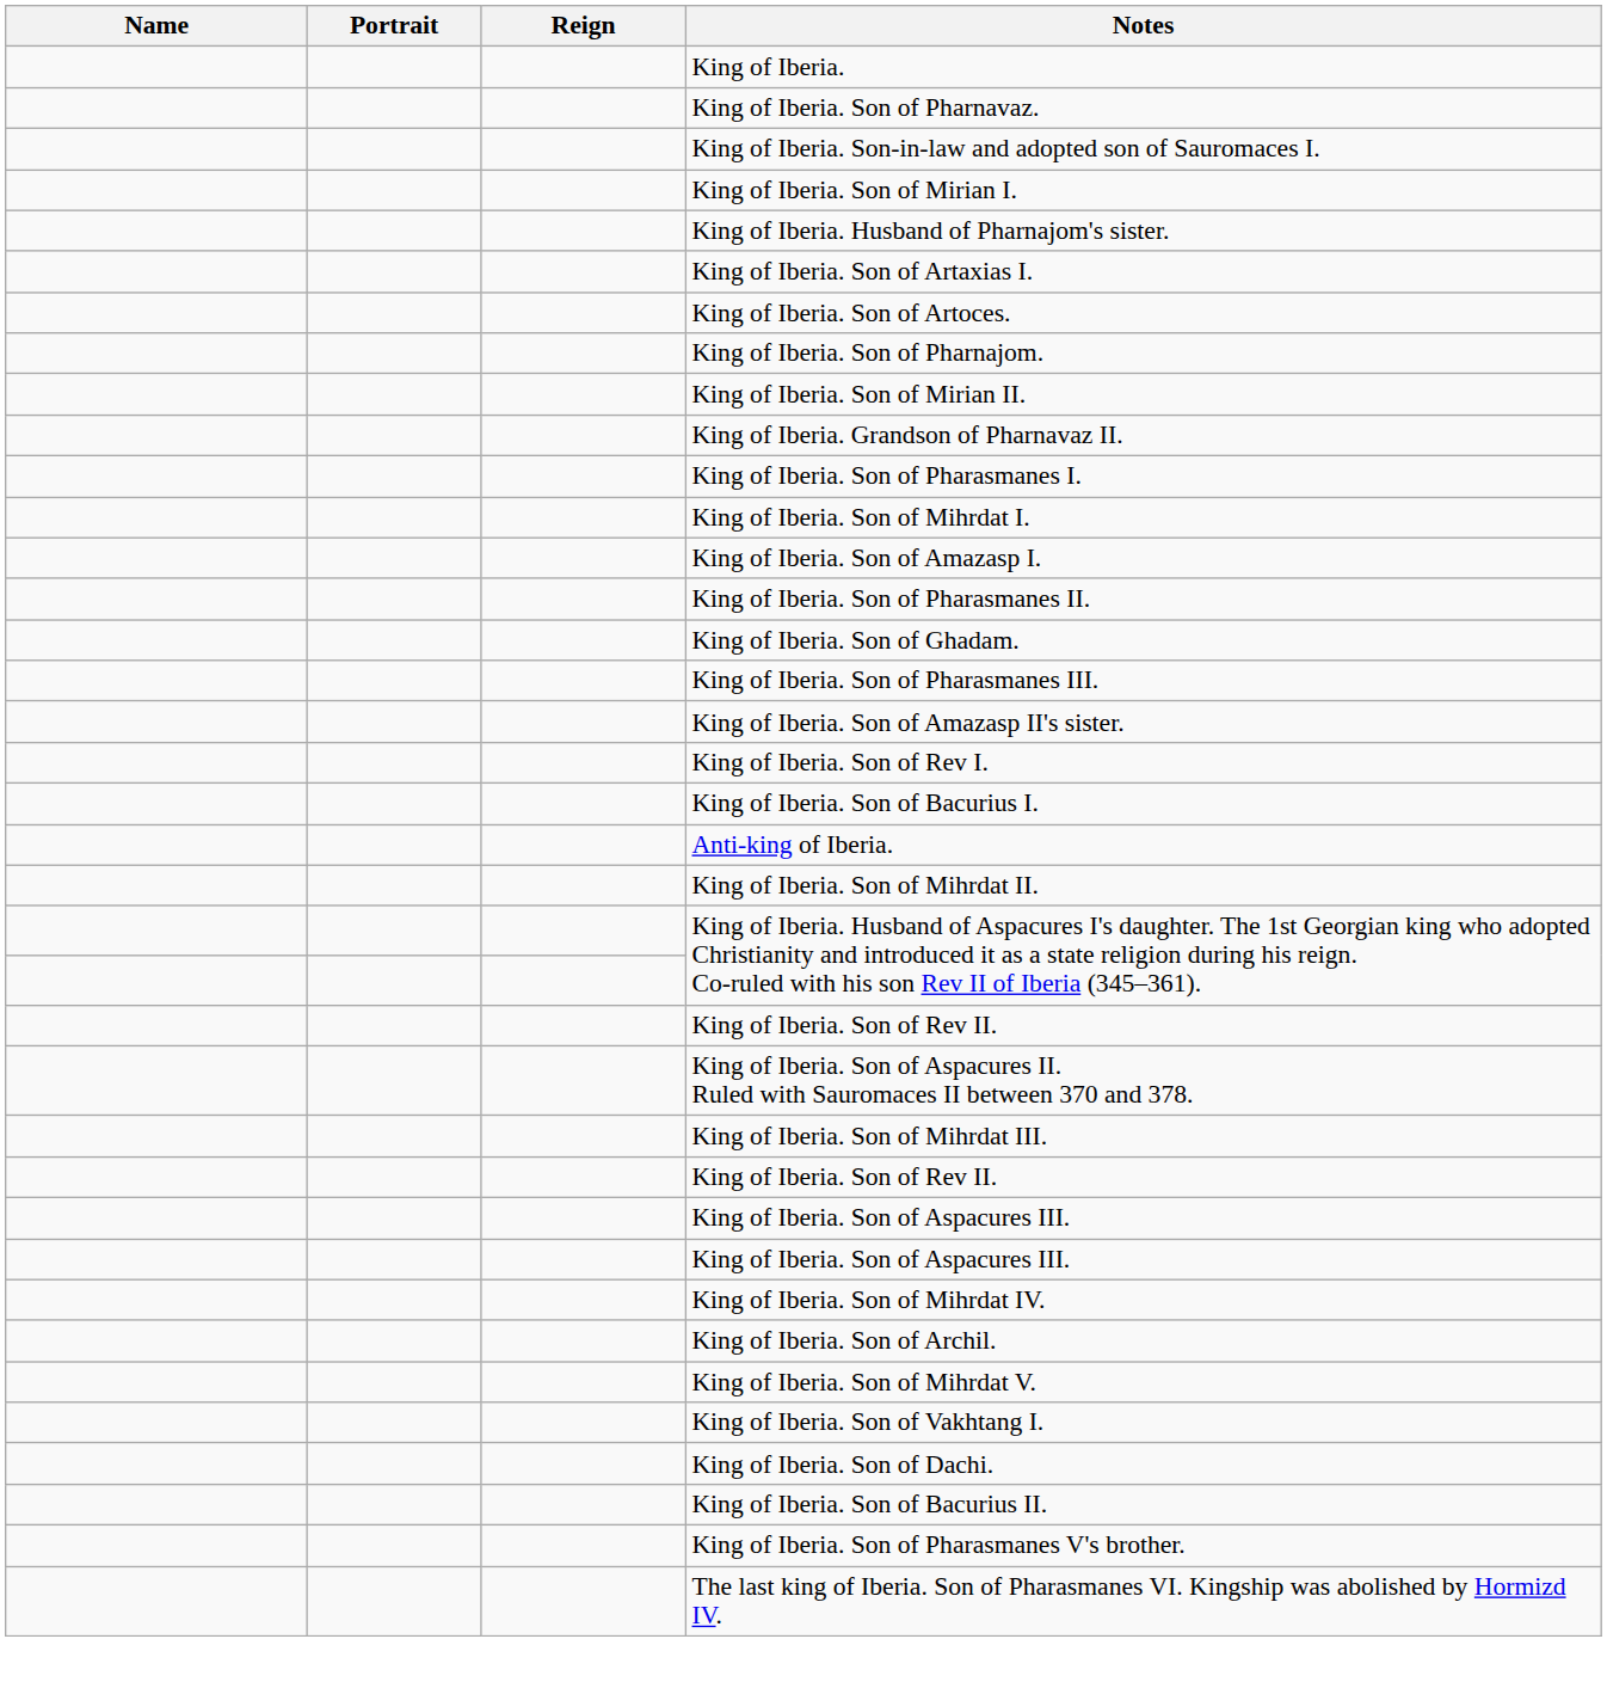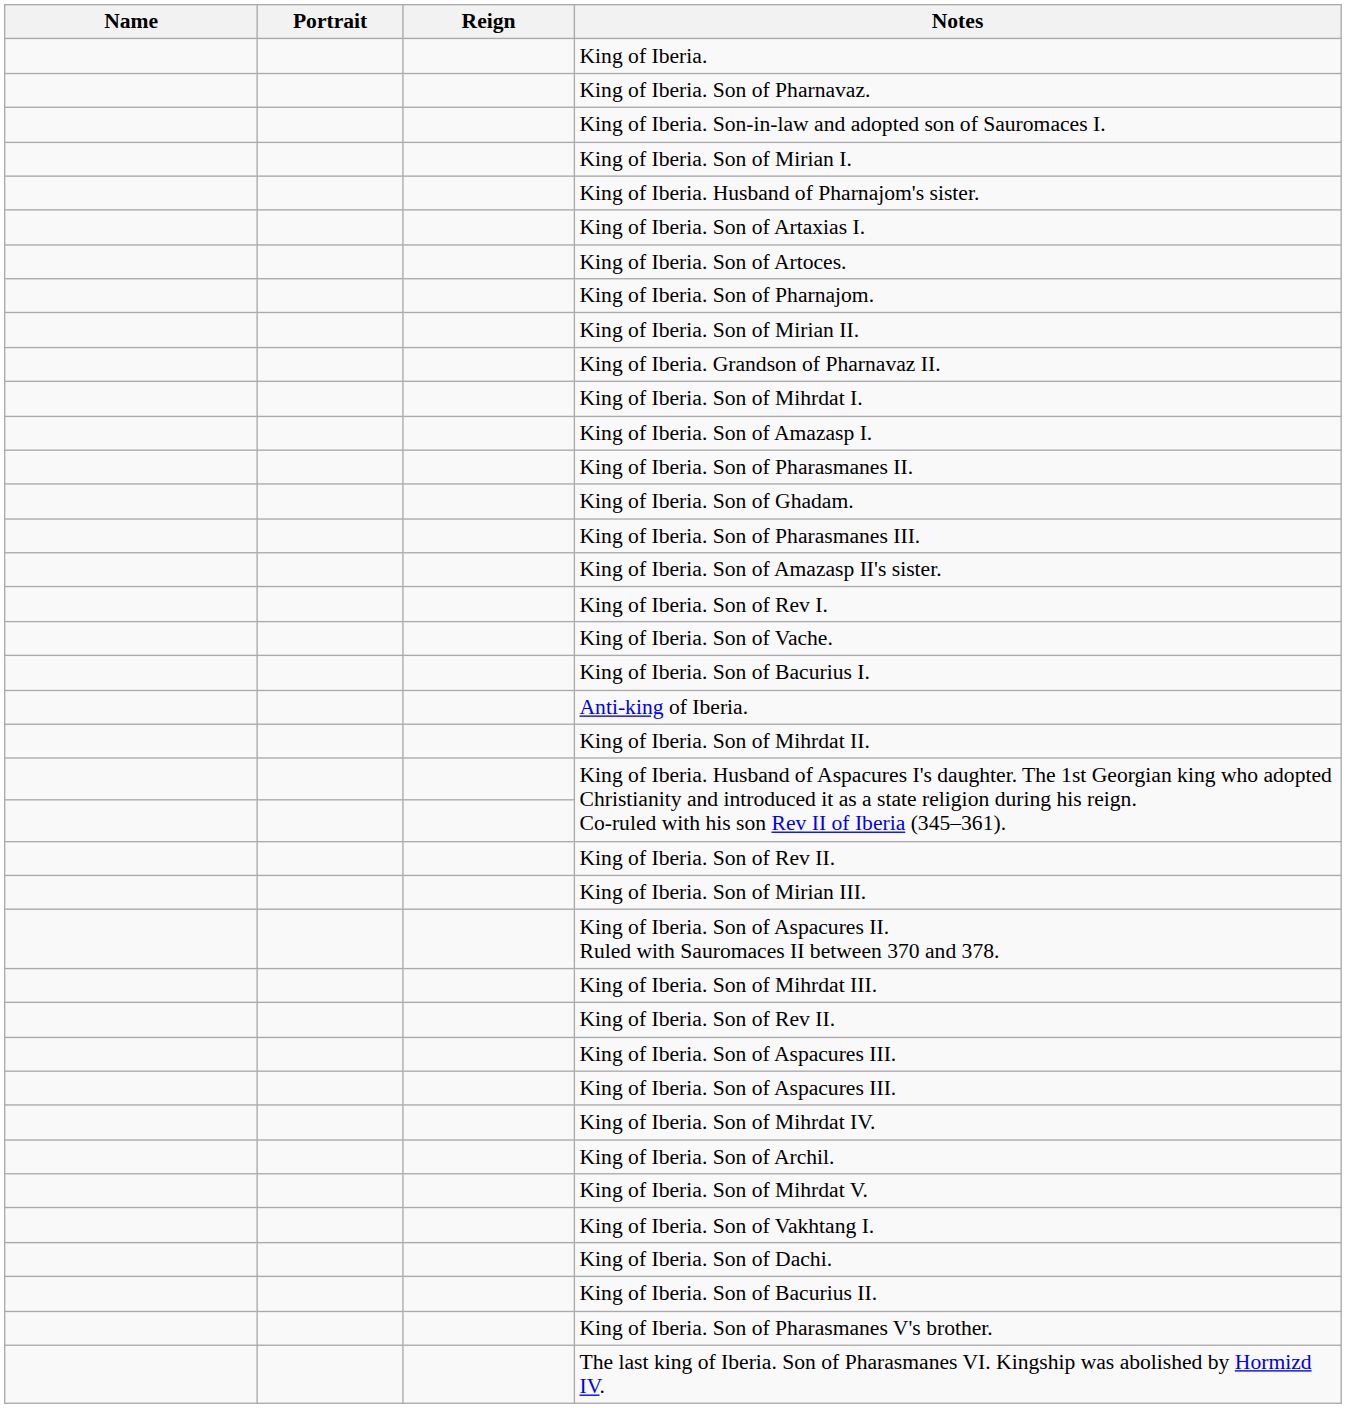- row: King of Iberia. Son of Pharasmanes I.
+ row: King of Iberia. Son of Vache.
+ row: King of Iberia. Son of Mirian III.
